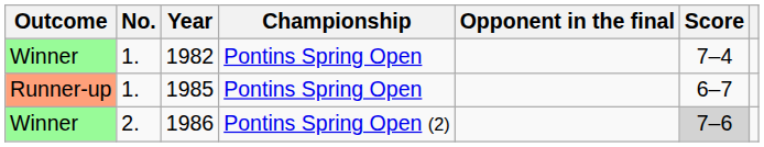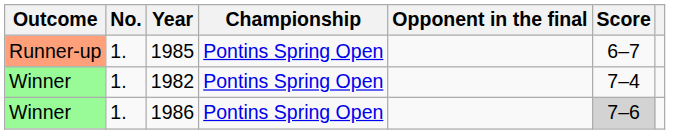rows swapped: 1982 <-> 1985
1986 | No.: 2. -> 1.
1986 | Championship: Pontins Spring Open (2) -> Pontins Spring Open
